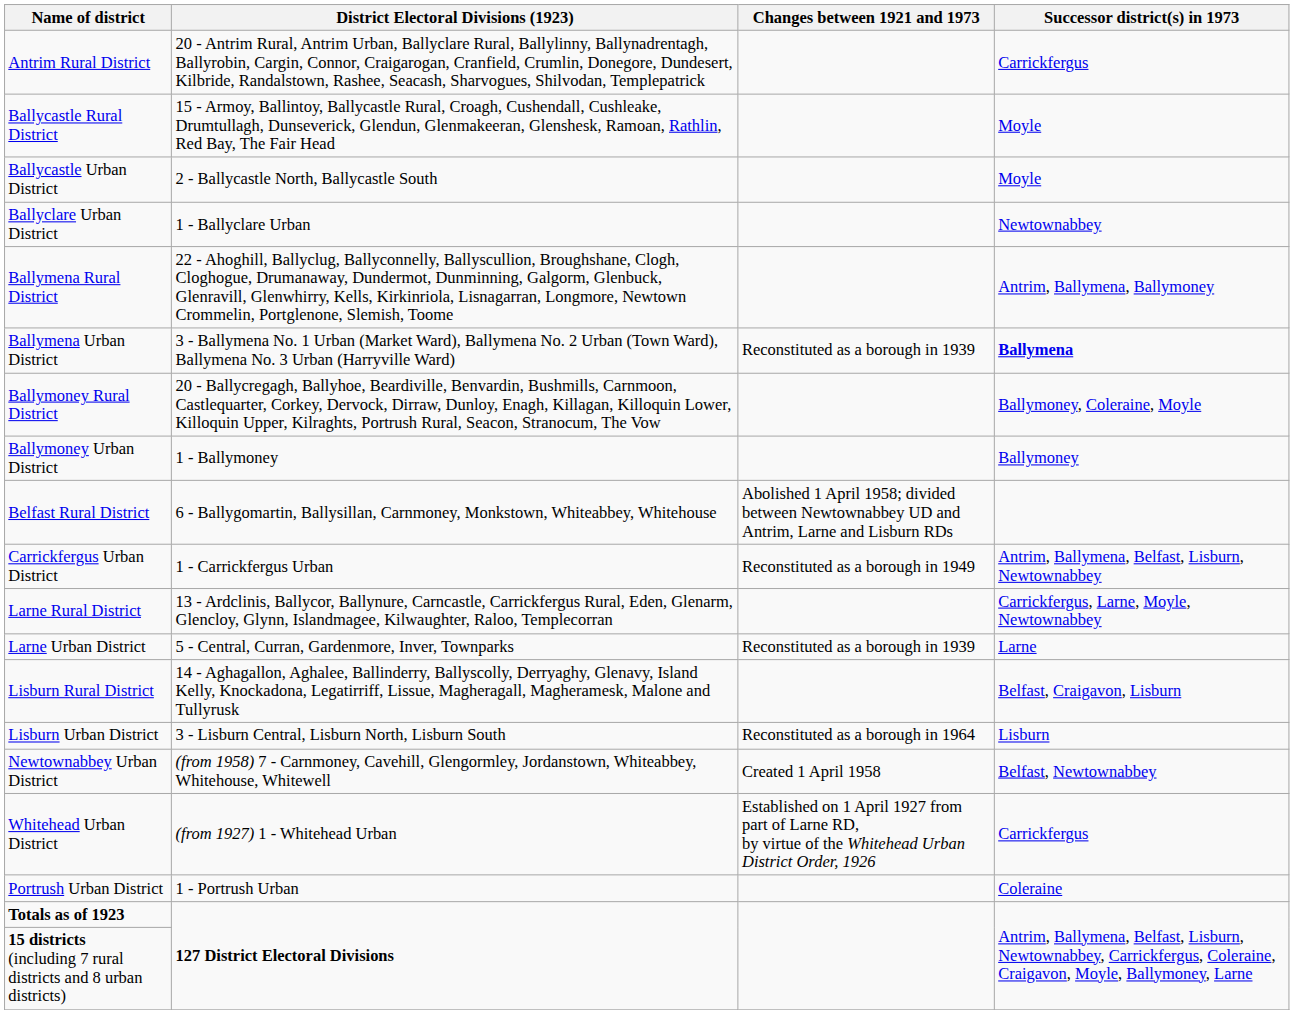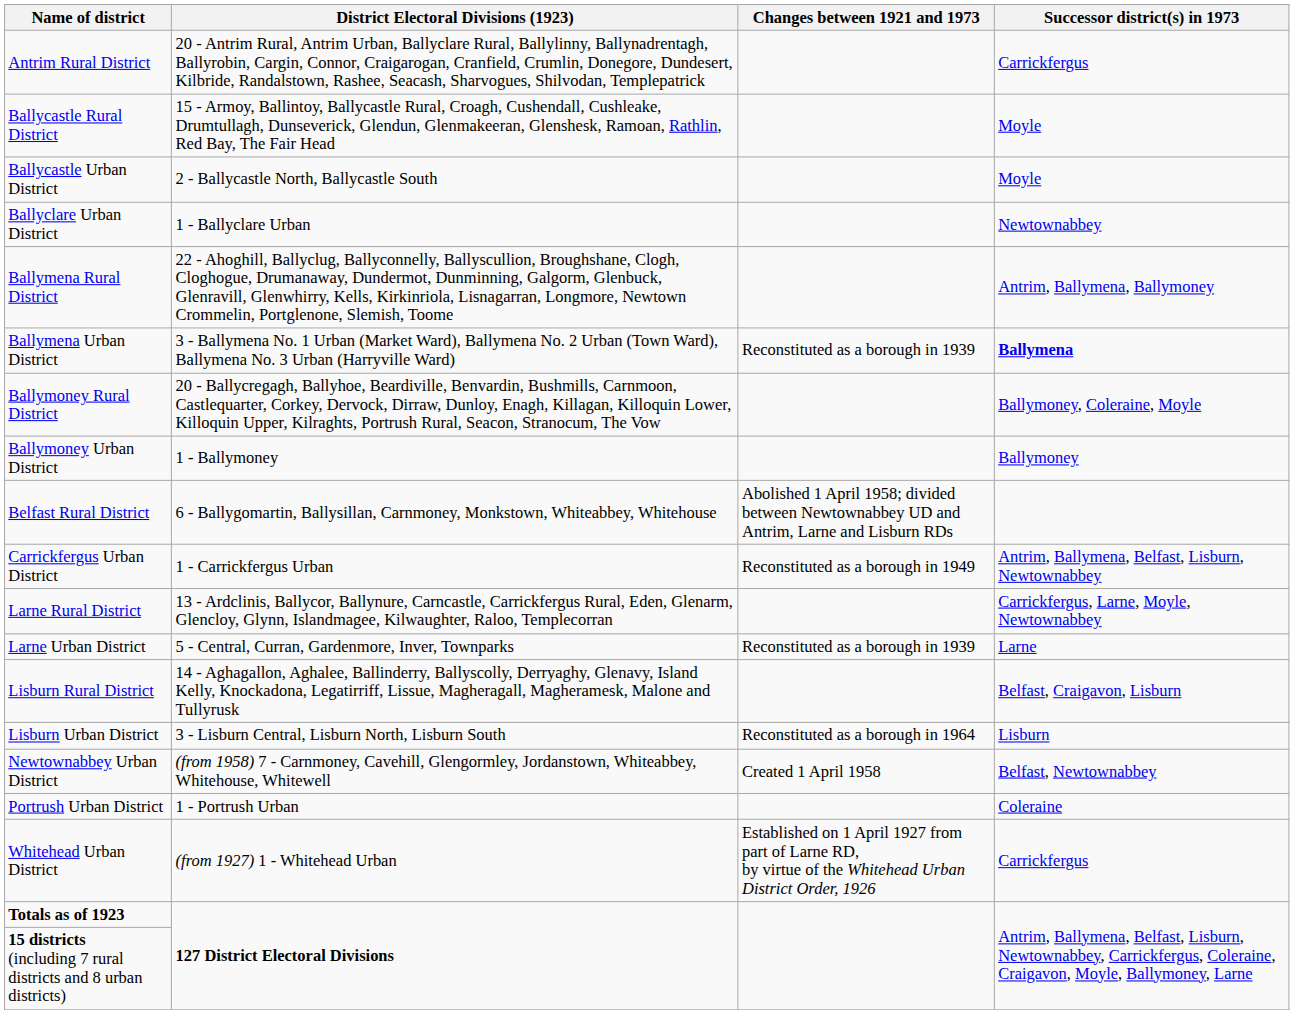rows swapped: Portrush Urban District <-> Whitehead Urban District
